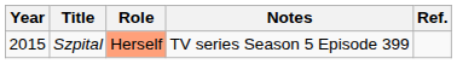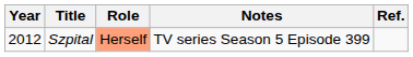Szpital | Year: 2015 -> 2012
